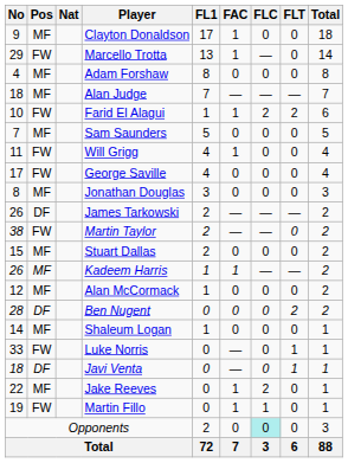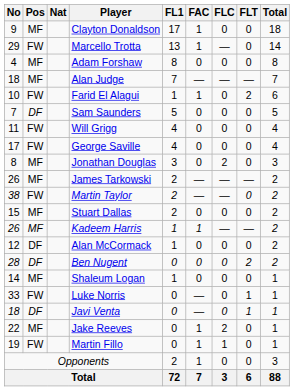Farid El Alagui | FLC: 2 -> 0
Sam Saunders | Pos: MF -> DF
Will Grigg | FAC: 1 -> 0
Jonathan Douglas | FLC: 0 -> 2
James Tarkowski | Pos: DF -> MF
Alan McCormack | Pos: MF -> DF
Opponents | FAC: 0 -> 1
Opponents | FLC: paleturquoise background -> no background
